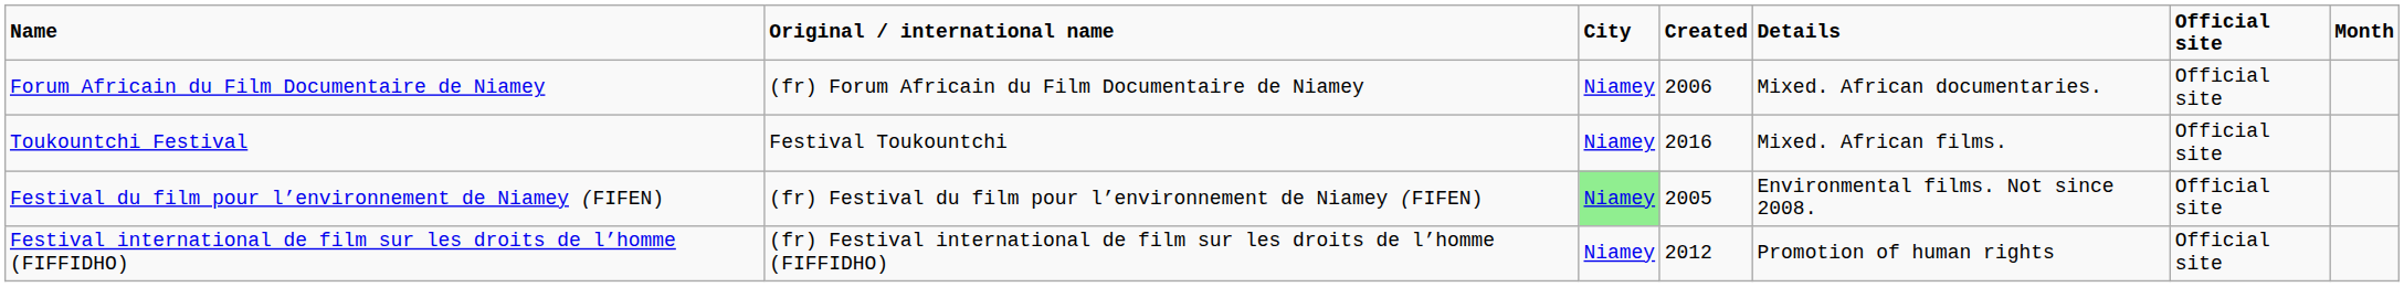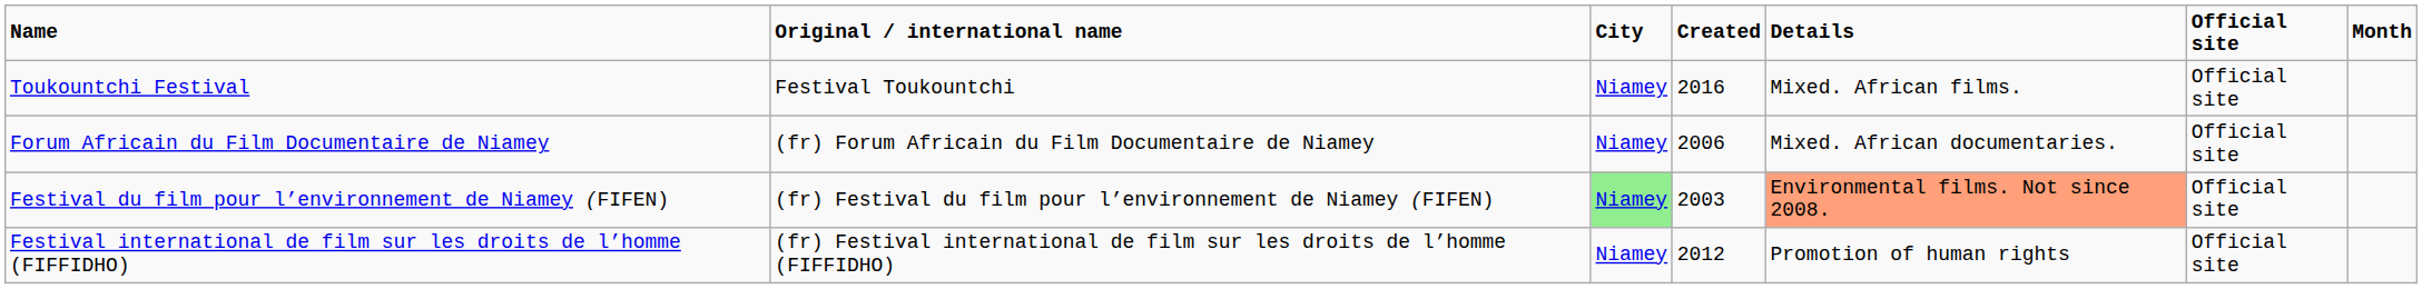rows swapped: Toukountchi Festival <-> Forum Africain du Film Documentaire de Niamey
Festival du film pour l’environnement de Niamey (FIFEN) | Created: 2005 -> 2003
Festival du film pour l’environnement de Niamey (FIFEN) | Details: no background -> lightsalmon background
